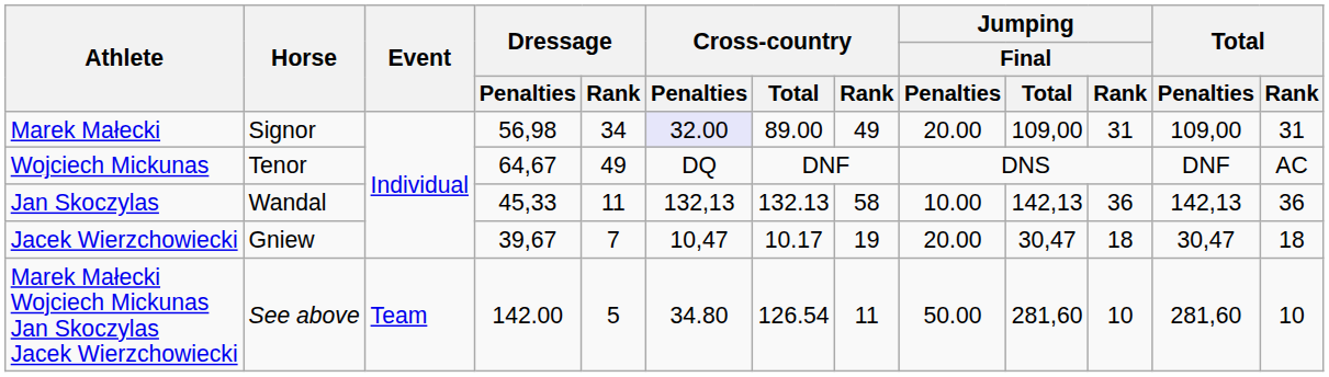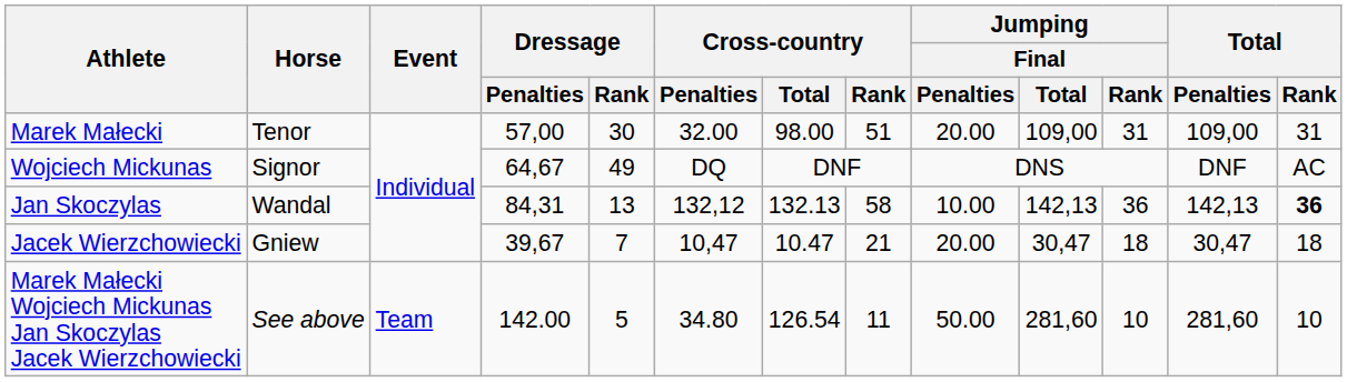Marek Małecki | Horse: Signor -> Tenor
Marek Małecki | Dressage / Penalties: 56,98 -> 57,00
Marek Małecki | Dressage / Rank: 34 -> 30
Marek Małecki | Cross-country / Penalties: lavender background -> no background
Marek Małecki | Cross-country / Total: 89.00 -> 98.00
Marek Małecki | Cross-country / Rank: 49 -> 51
Wojciech Mickunas | Horse: Tenor -> Signor
Jan Skoczylas | Dressage / Penalties: 45,33 -> 84,31
Jan Skoczylas | Dressage / Rank: 11 -> 13
Jan Skoczylas | Cross-country / Penalties: 132,13 -> 132,12
Jan Skoczylas | Total / Rank: normal -> bold
Jacek Wierzchowiecki | Cross-country / Total: 10.17 -> 10.47
Jacek Wierzchowiecki | Cross-country / Rank: 19 -> 21
